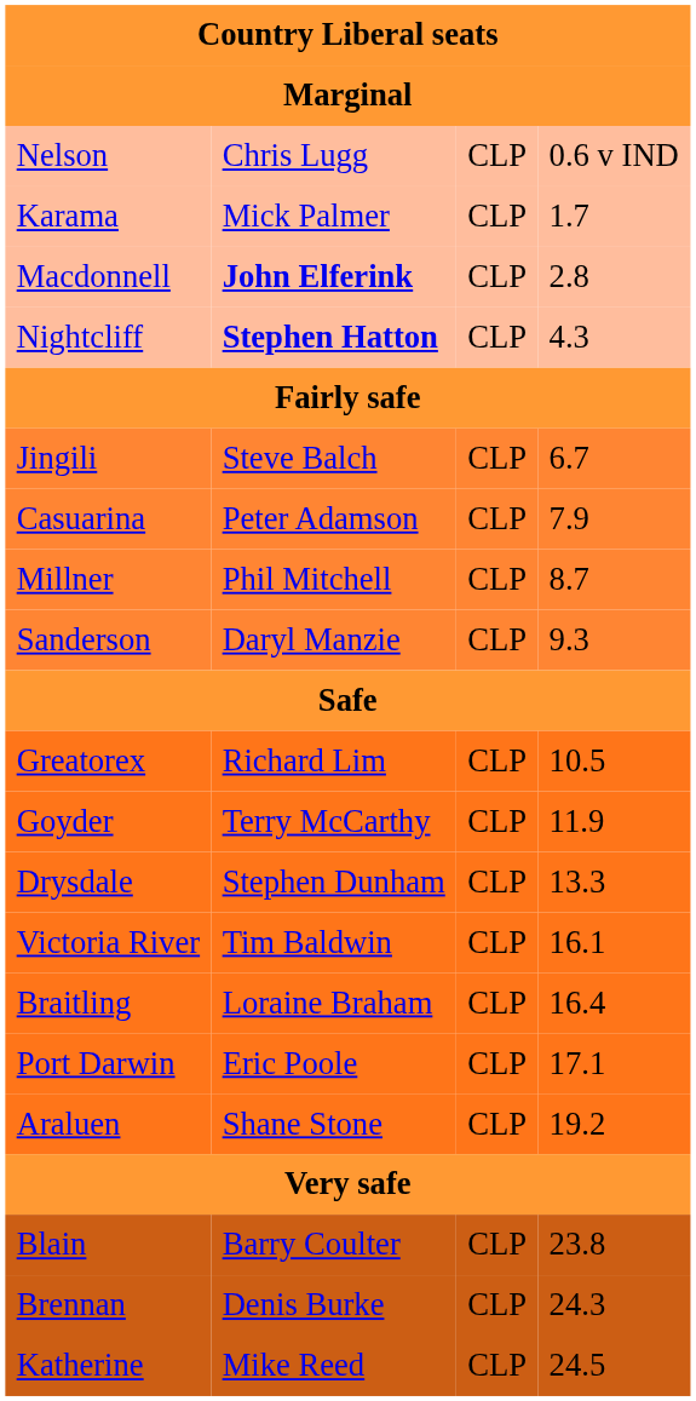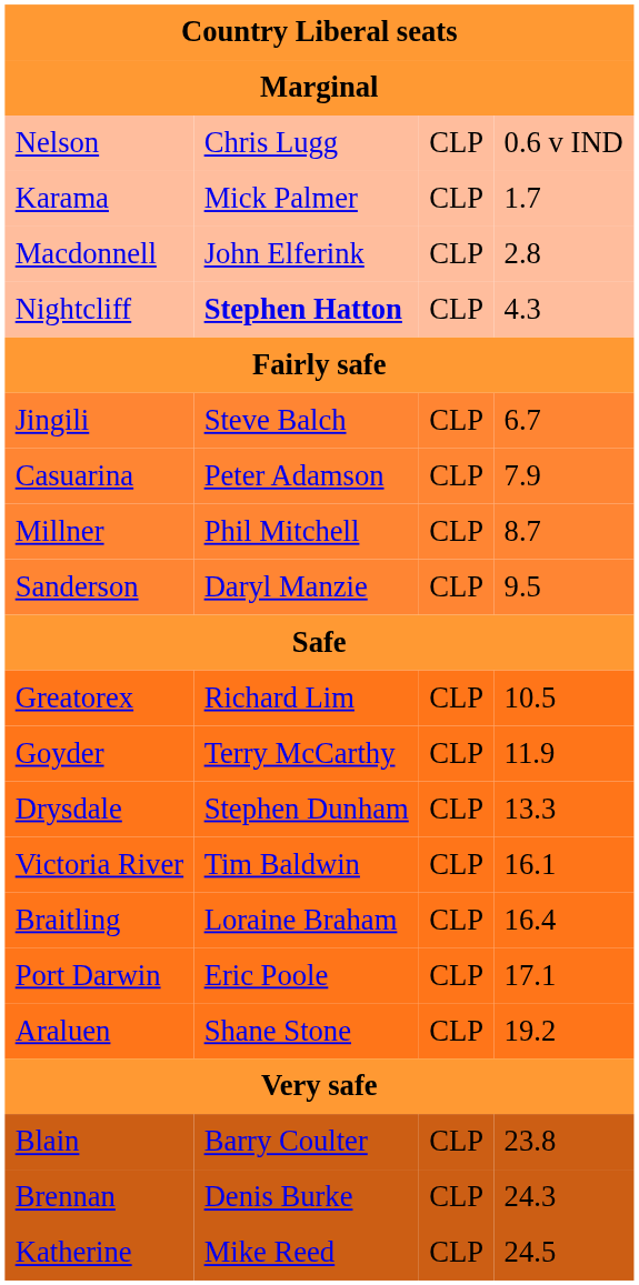Macdonnell | column 2: bold -> normal
Sanderson | column 4: 9.3 -> 9.5
